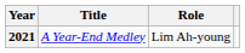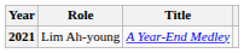columns swapped: Title <-> Role
